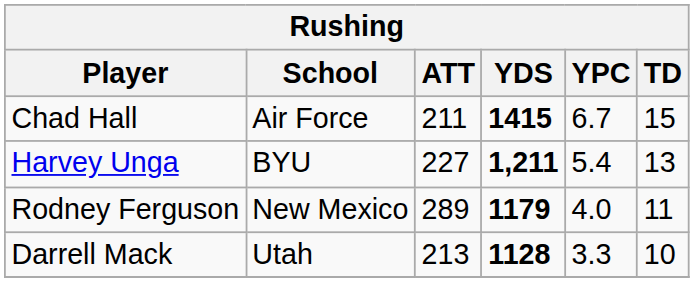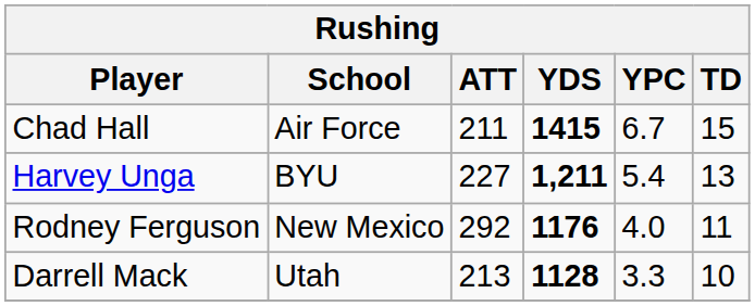Rodney Ferguson | ATT: 289 -> 292
Rodney Ferguson | YDS: 1179 -> 1176
